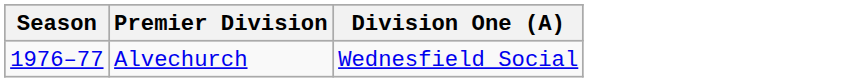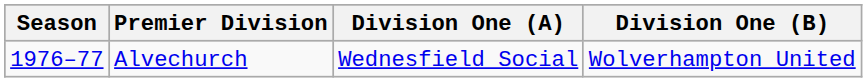+ column: Division One (B) | Wolverhampton United
